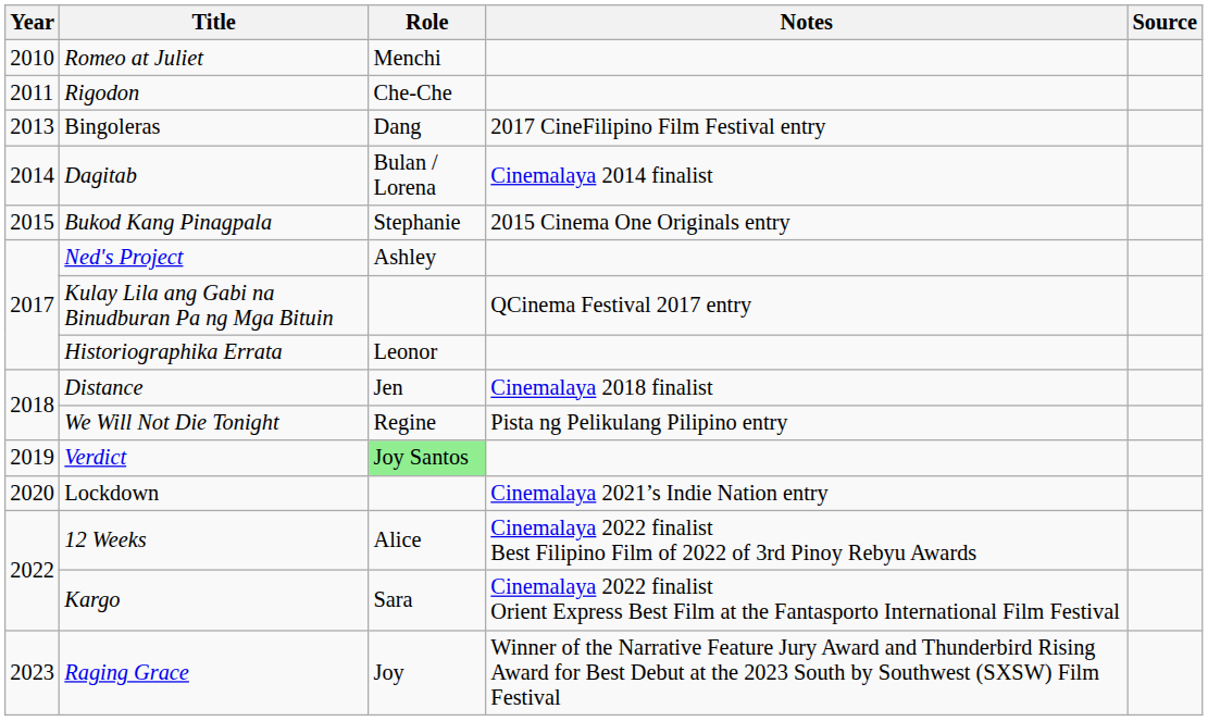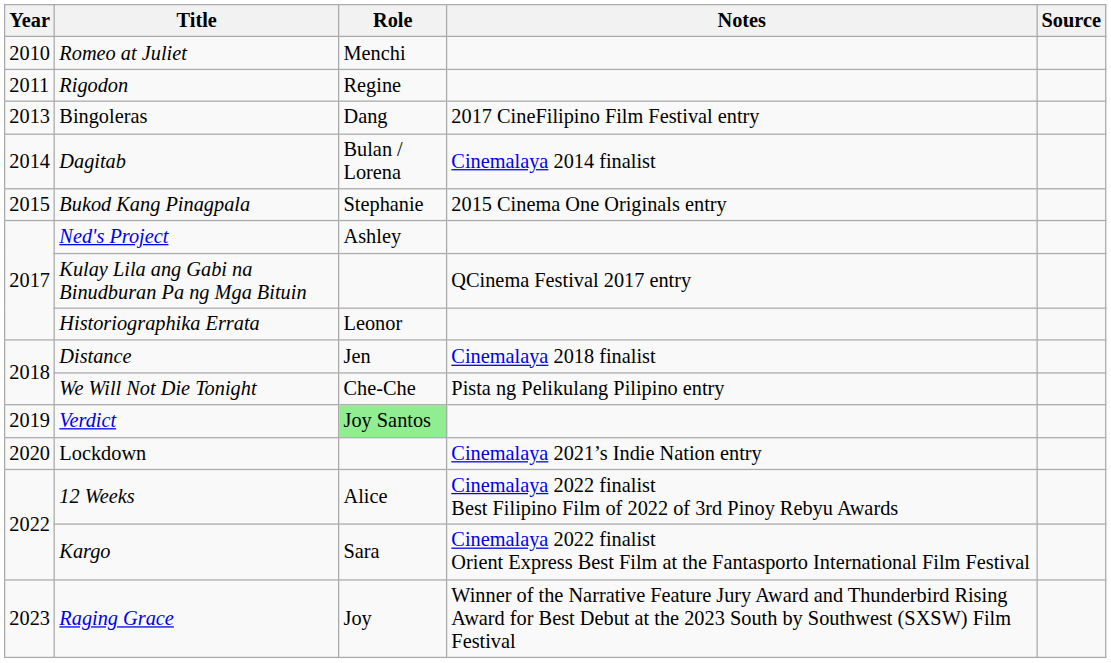Rigodon | Role: Che-Che -> Regine
We Will Not Die Tonight | Role: Regine -> Che-Che
